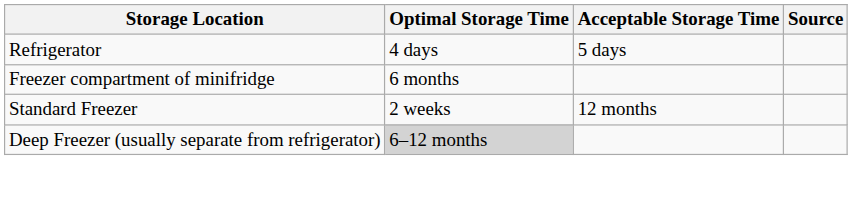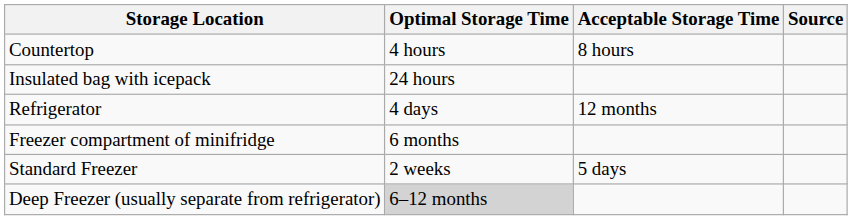+ row: Countertop | 4 hours | 8 hours
+ row: Insulated bag with icepack | 24 hours
Refrigerator | Acceptable Storage Time: 5 days -> 12 months
Standard Freezer | Acceptable Storage Time: 12 months -> 5 days
